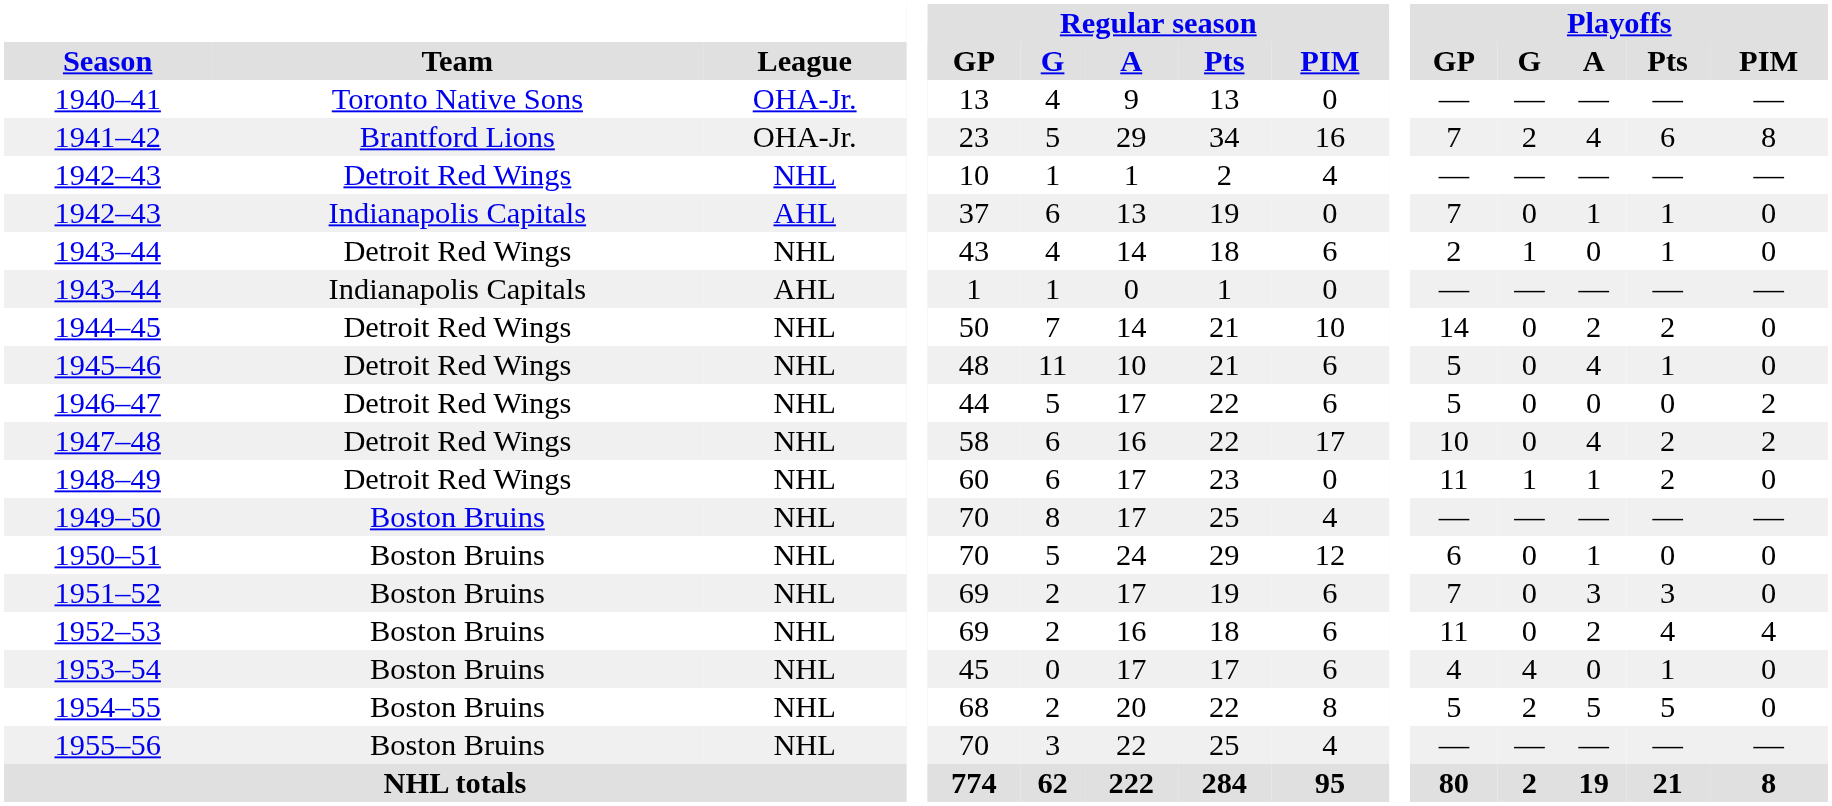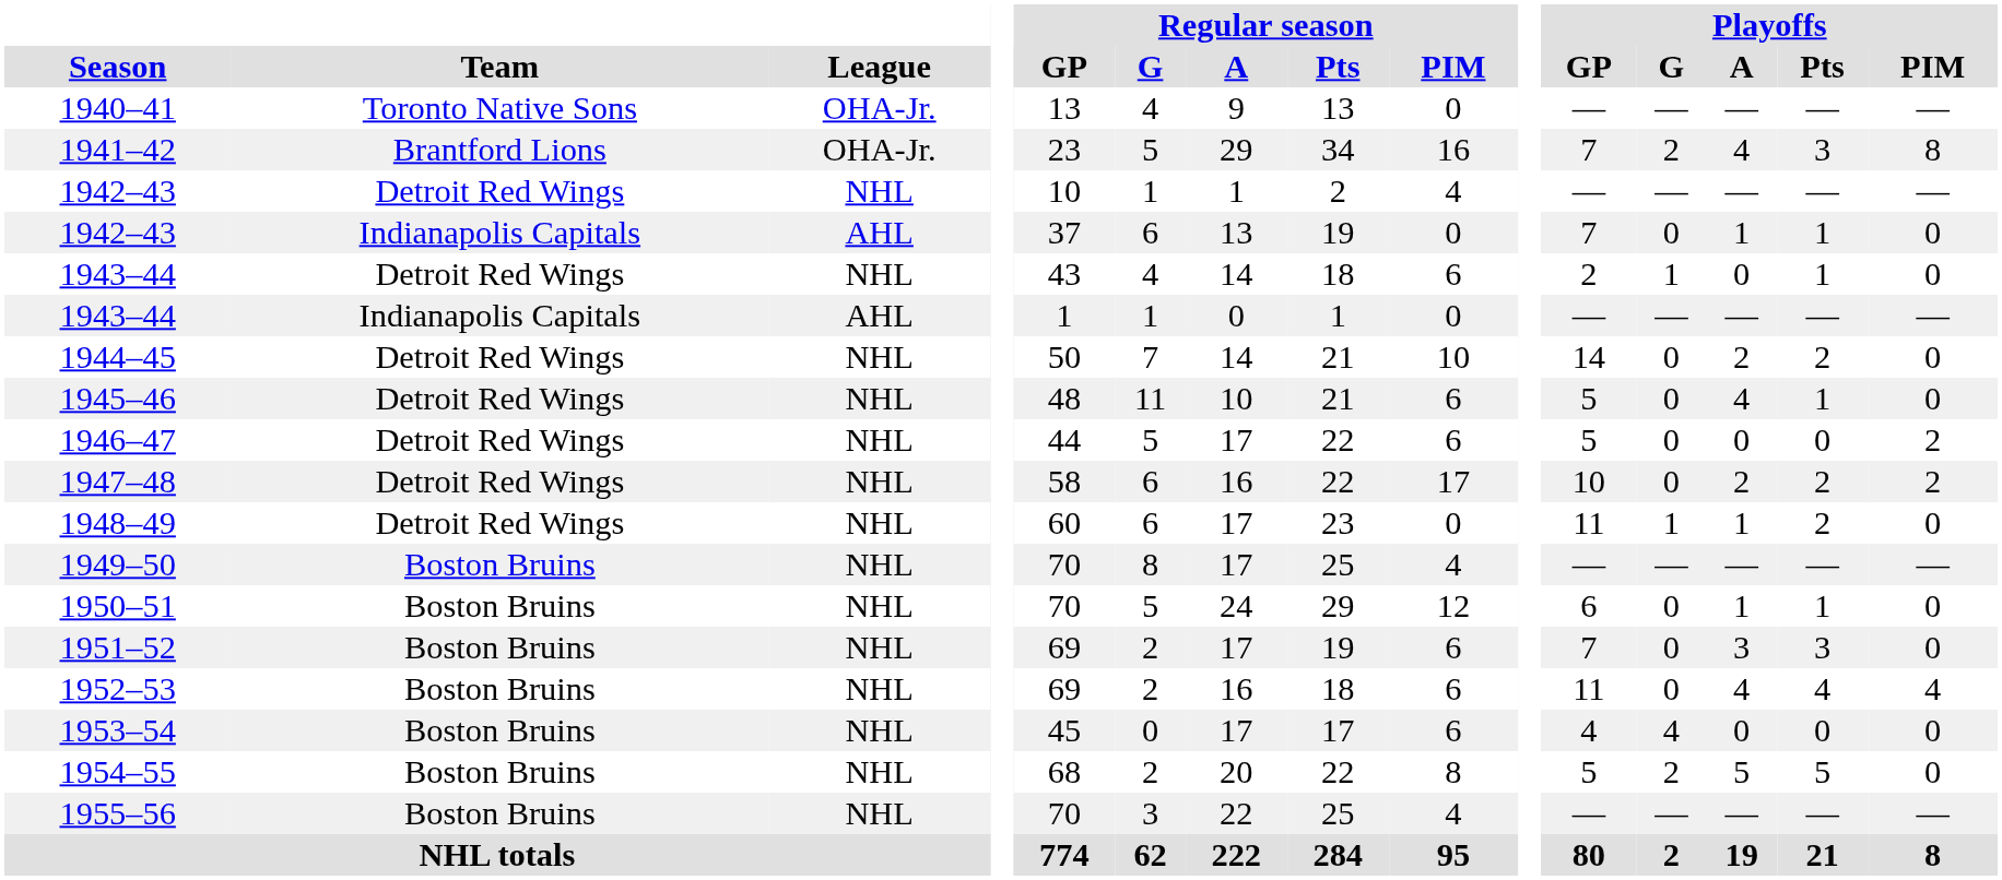1941–42 | Playoffs / Pts: 6 -> 3
1947–48 | Playoffs / A: 4 -> 2
1950–51 | Playoffs / Pts: 0 -> 1
1952–53 | Playoffs / A: 2 -> 4
1953–54 | Playoffs / Pts: 1 -> 0
